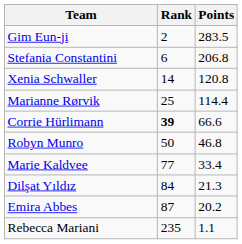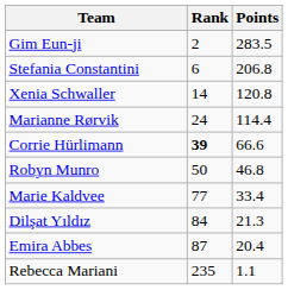Marianne Rørvik | Rank: 25 -> 24
Emira Abbes | Points: 20.2 -> 20.4
